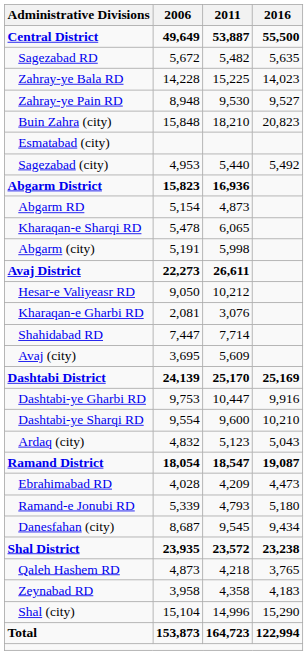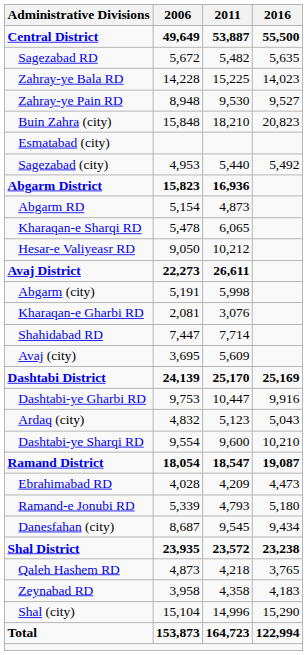rows swapped: Abgarm (city) <-> Hesar-e Valiyeasr RD
rows swapped: Dashtabi-ye Sharqi RD <-> Ardaq (city)
